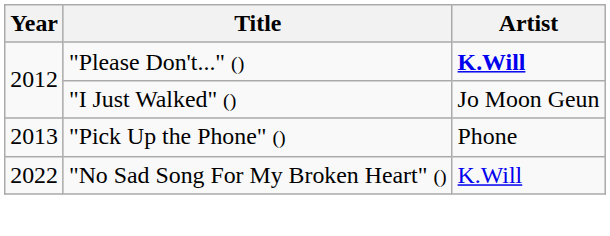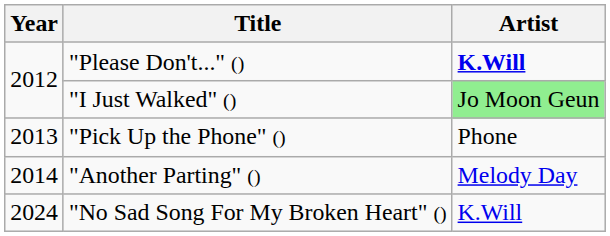"I Just Walked" () | Artist: no background -> lightgreen background
+ row: 2014 | "Another Parting" () | Melody Day
"No Sad Song For My Broken Heart" () | Year: 2022 -> 2024
